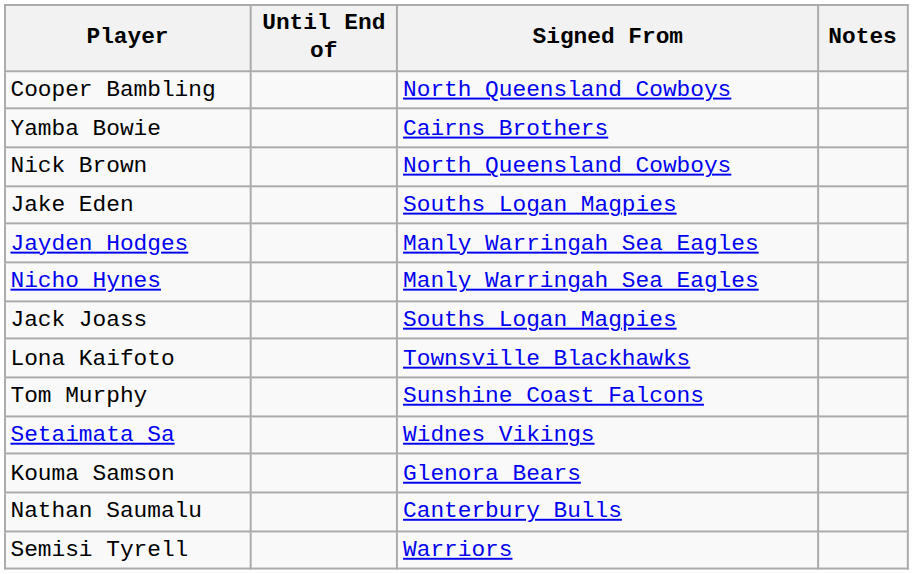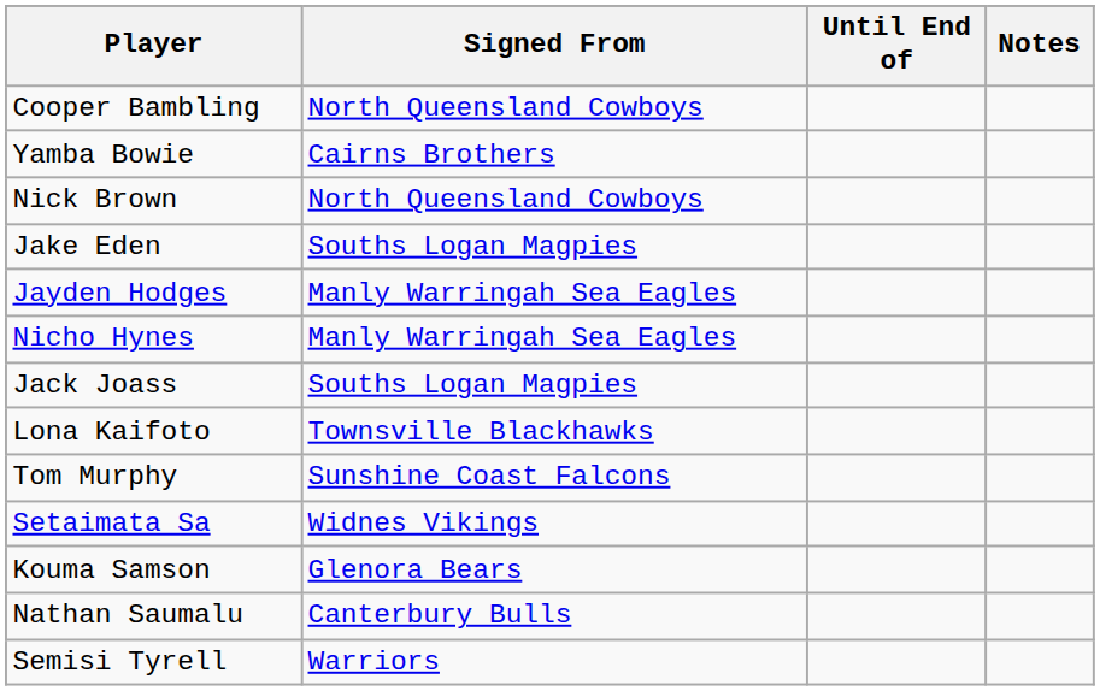columns swapped: Signed From <-> Until End of
